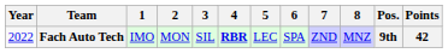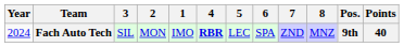columns swapped: 1 <-> 3
Fach Auto Tech | Year: 2022 -> 2024
Fach Auto Tech | Points: 42 -> 40
